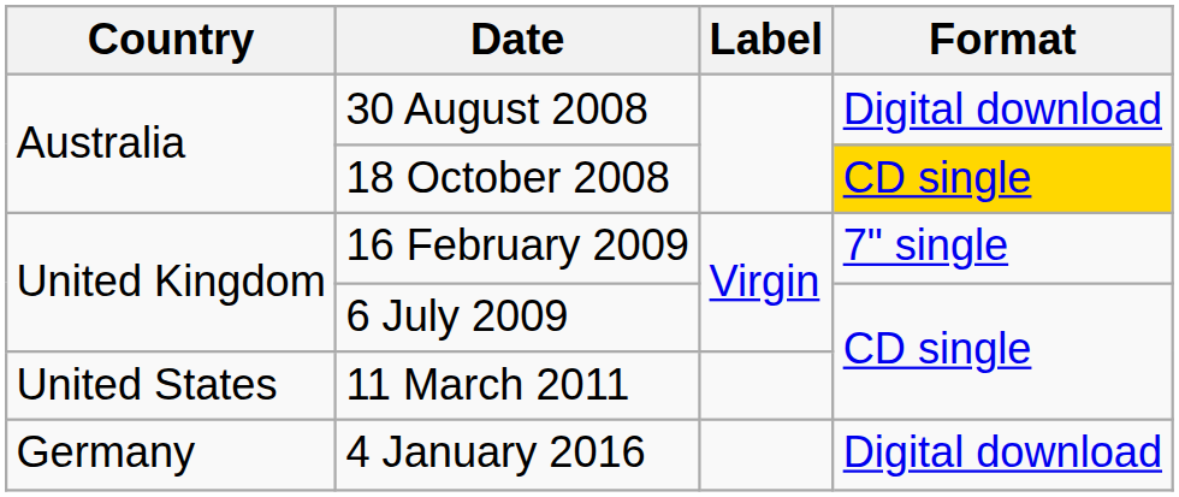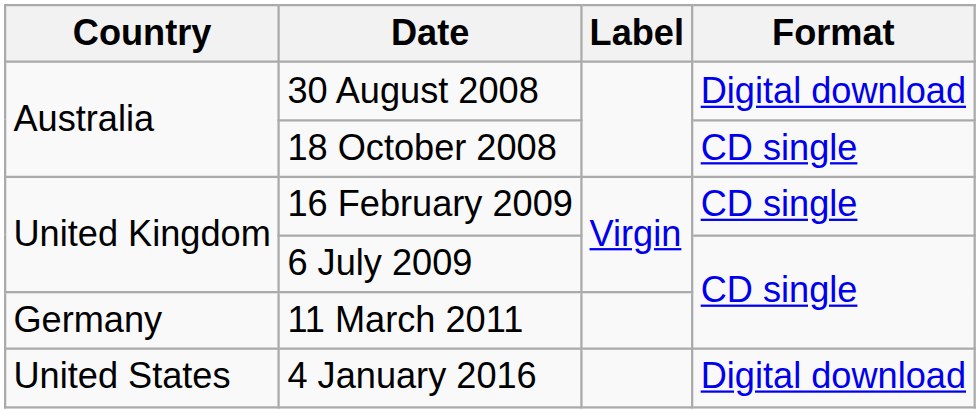18 October 2008 | Format: gold background -> no background
16 February 2009 | Format: 7" single -> CD single
11 March 2011 | Country: United States -> Germany
4 January 2016 | Country: Germany -> United States
